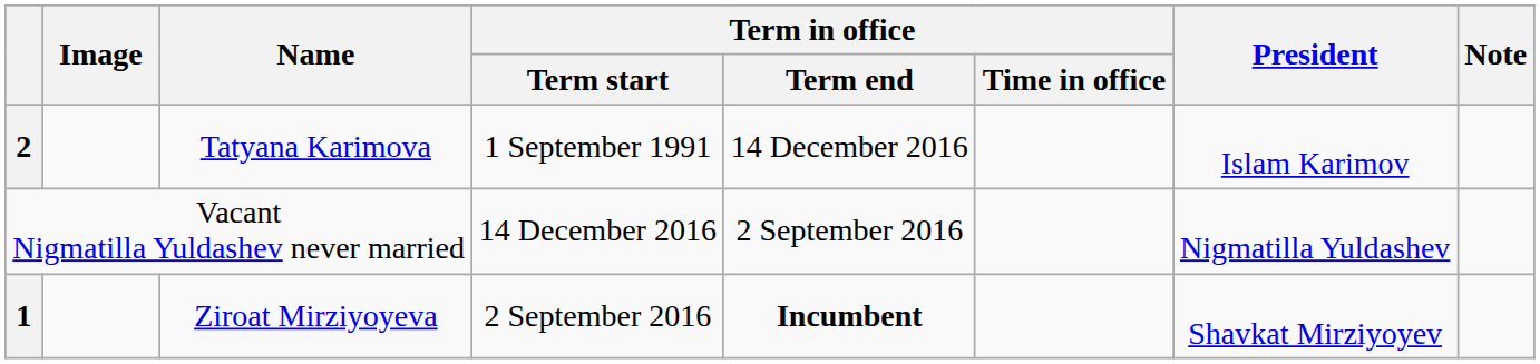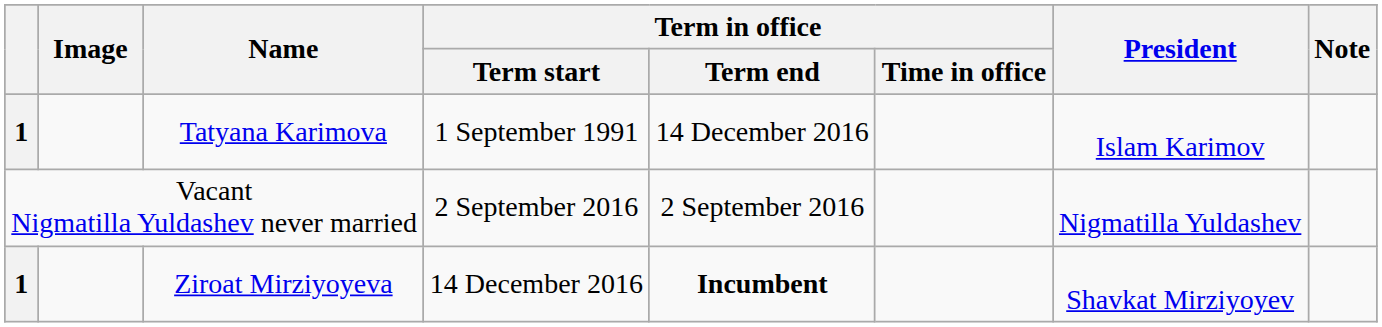Tatyana Karimova | column 1: 2 -> 1
Vacant Nigmatilla Yuldashev never married | Term in office / Term start: 14 December 2016 -> 2 September 2016
Ziroat Mirziyoyeva | Term in office / Term start: 2 September 2016 -> 14 December 2016
